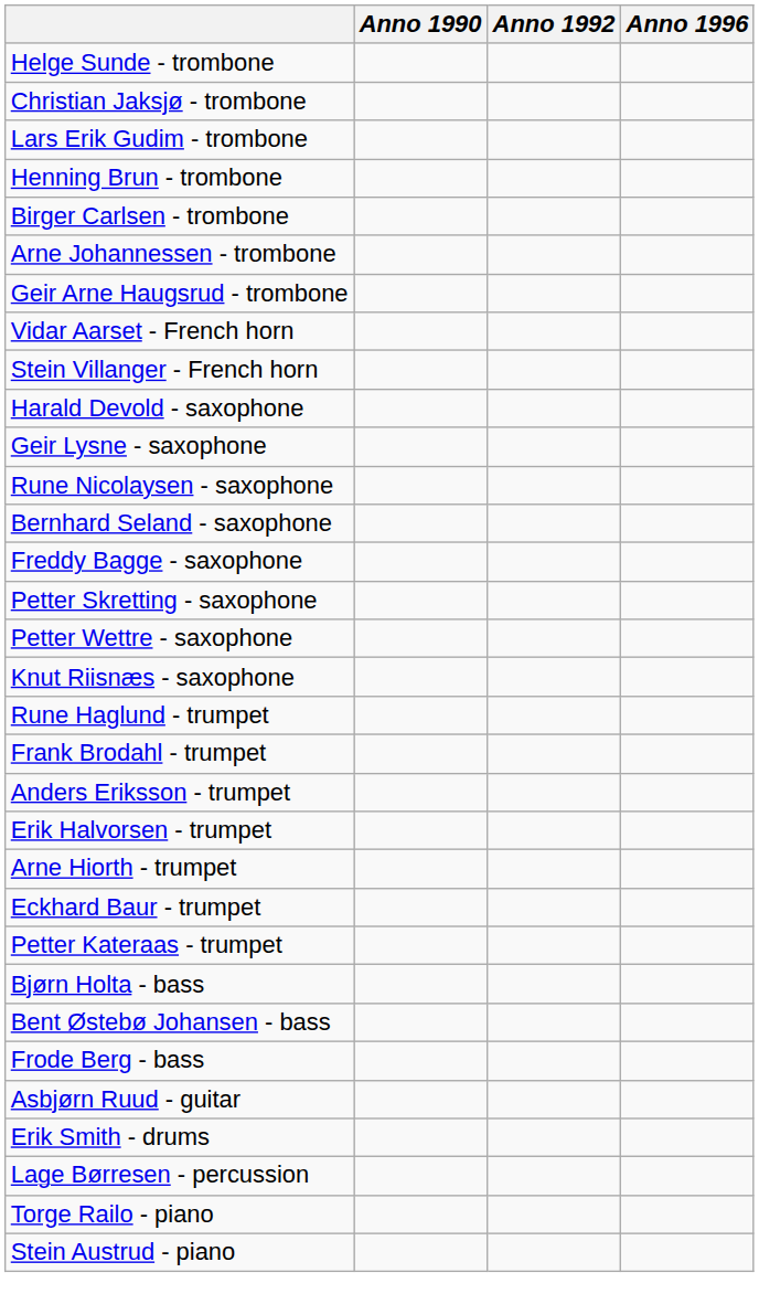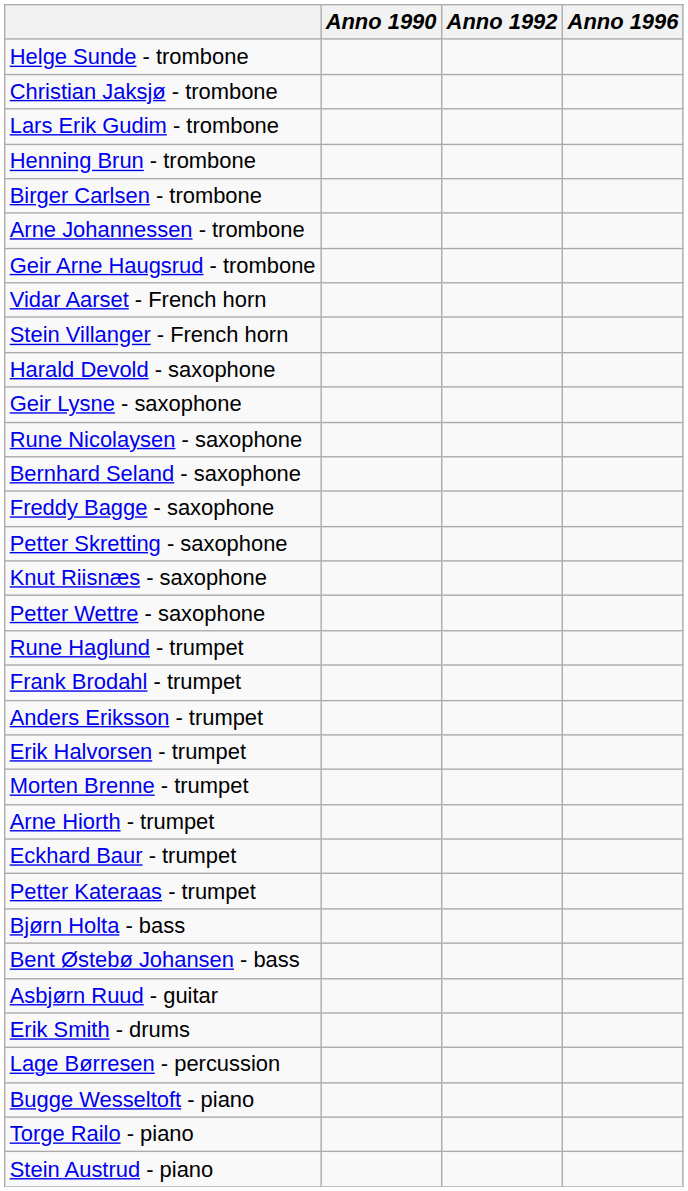rows swapped: Knut Riisnæs - saxophone <-> Petter Wettre - saxophone
+ row: Morten Brenne - trumpet
- row: Frode Berg - bass
+ row: Bugge Wesseltoft - piano
